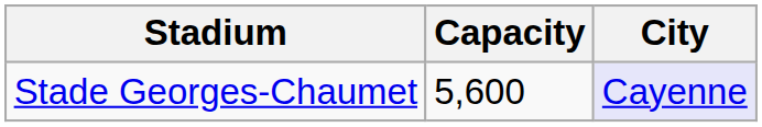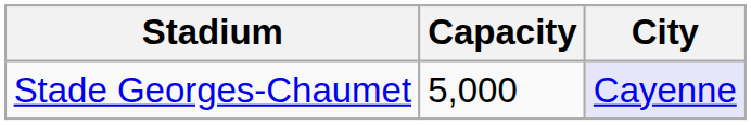Stade Georges-Chaumet | Capacity: 5,600 -> 5,000
